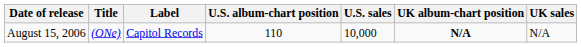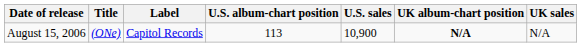August 15, 2006 | U.S. album-chart position: 110 -> 113
August 15, 2006 | U.S. sales: 10,000 -> 10,900
